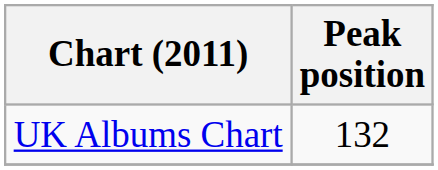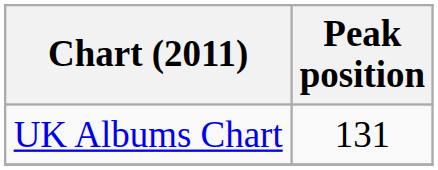UK Albums Chart | Peak position: 132 -> 131
